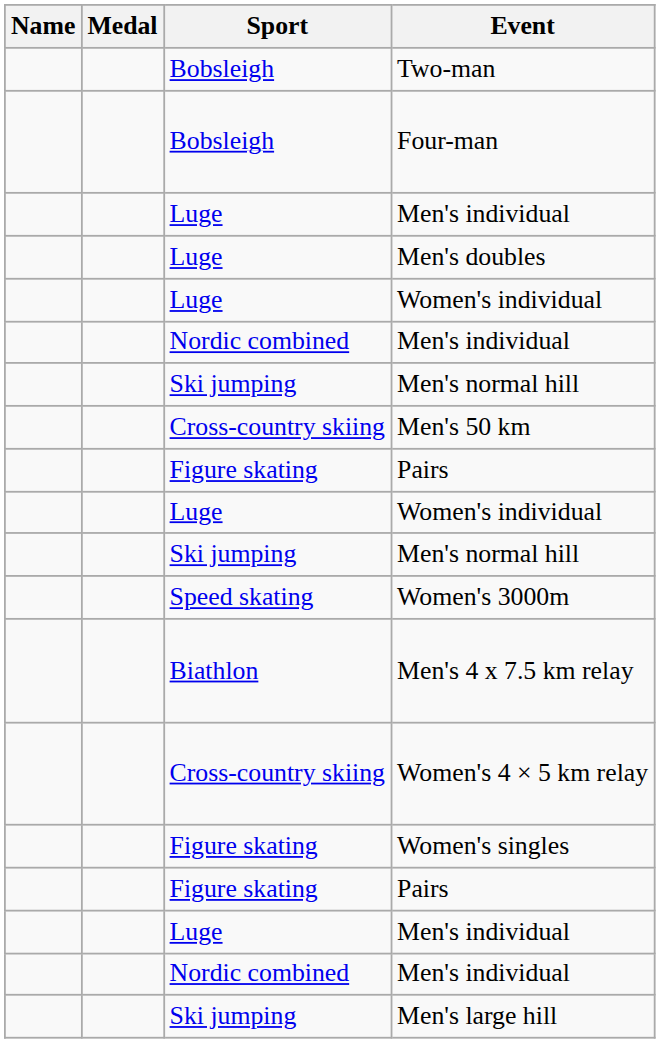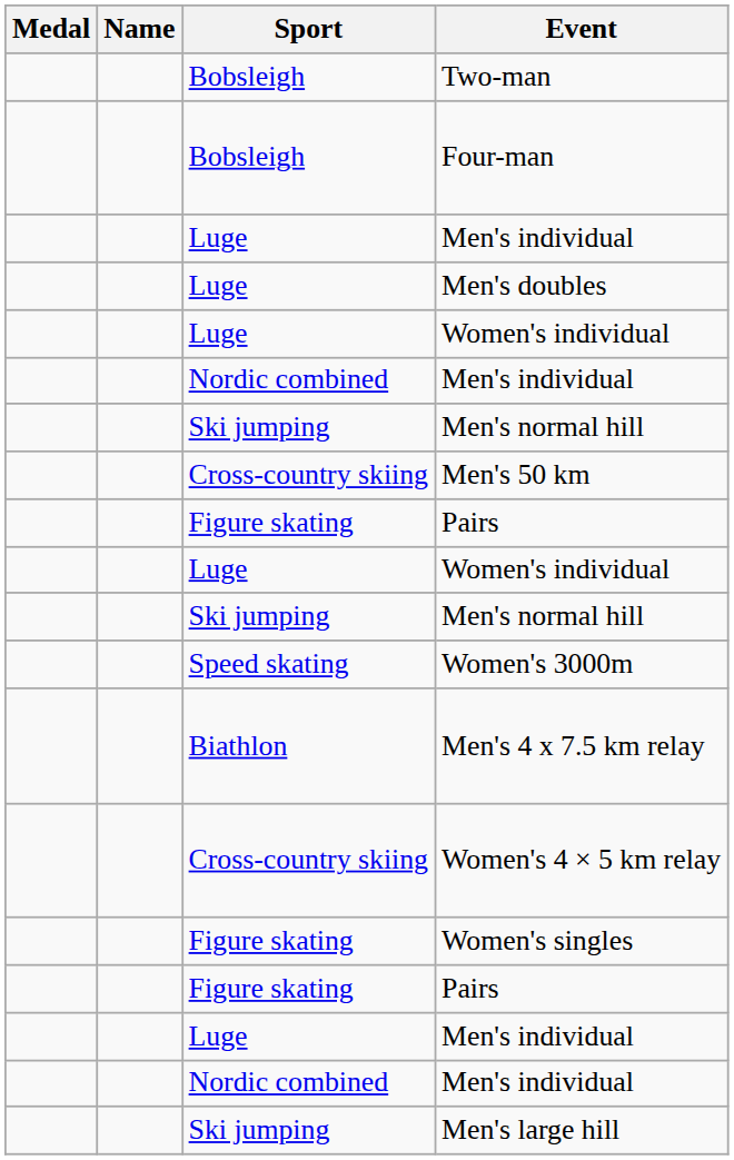columns swapped: Medal <-> Name
